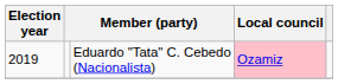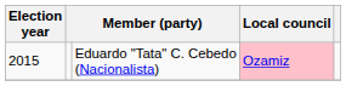Eduardo "Tata" C. Cebedo (Nacionalista) | Election year: 2019 -> 2015
